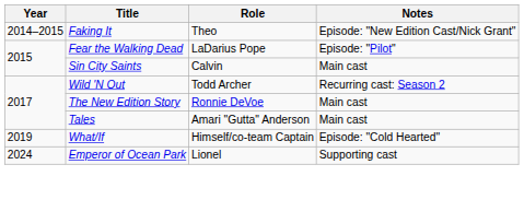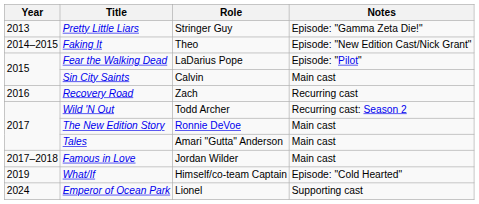+ row: 2013 | Pretty Little Liars | Stringer Guy | Episode: "Gamma Zeta Die!"
+ row: 2016 | Recovery Road | Zach | Recurring cast
+ row: 2017–2018 | Famous in Love | Jordan Wilder | Main cast
